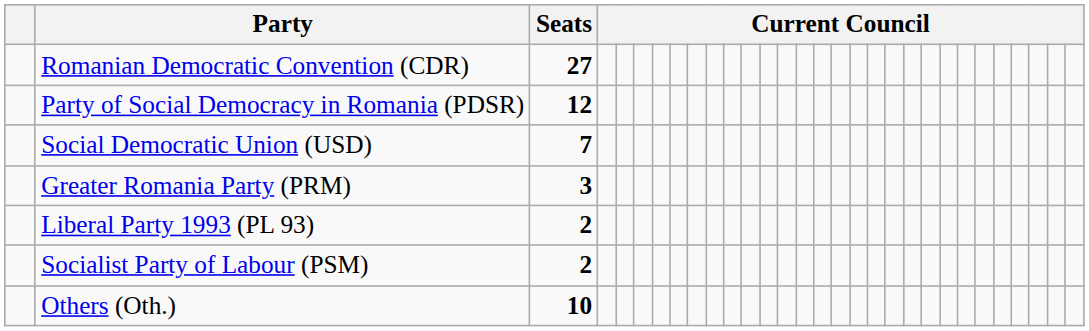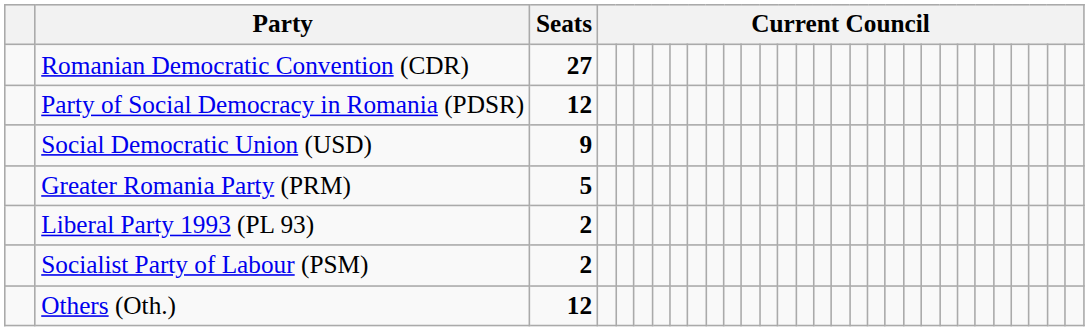Social Democratic Union (USD) | Seats: 7 -> 9
Greater Romania Party (PRM) | Seats: 3 -> 5
Others (Oth.) | Seats: 10 -> 12
